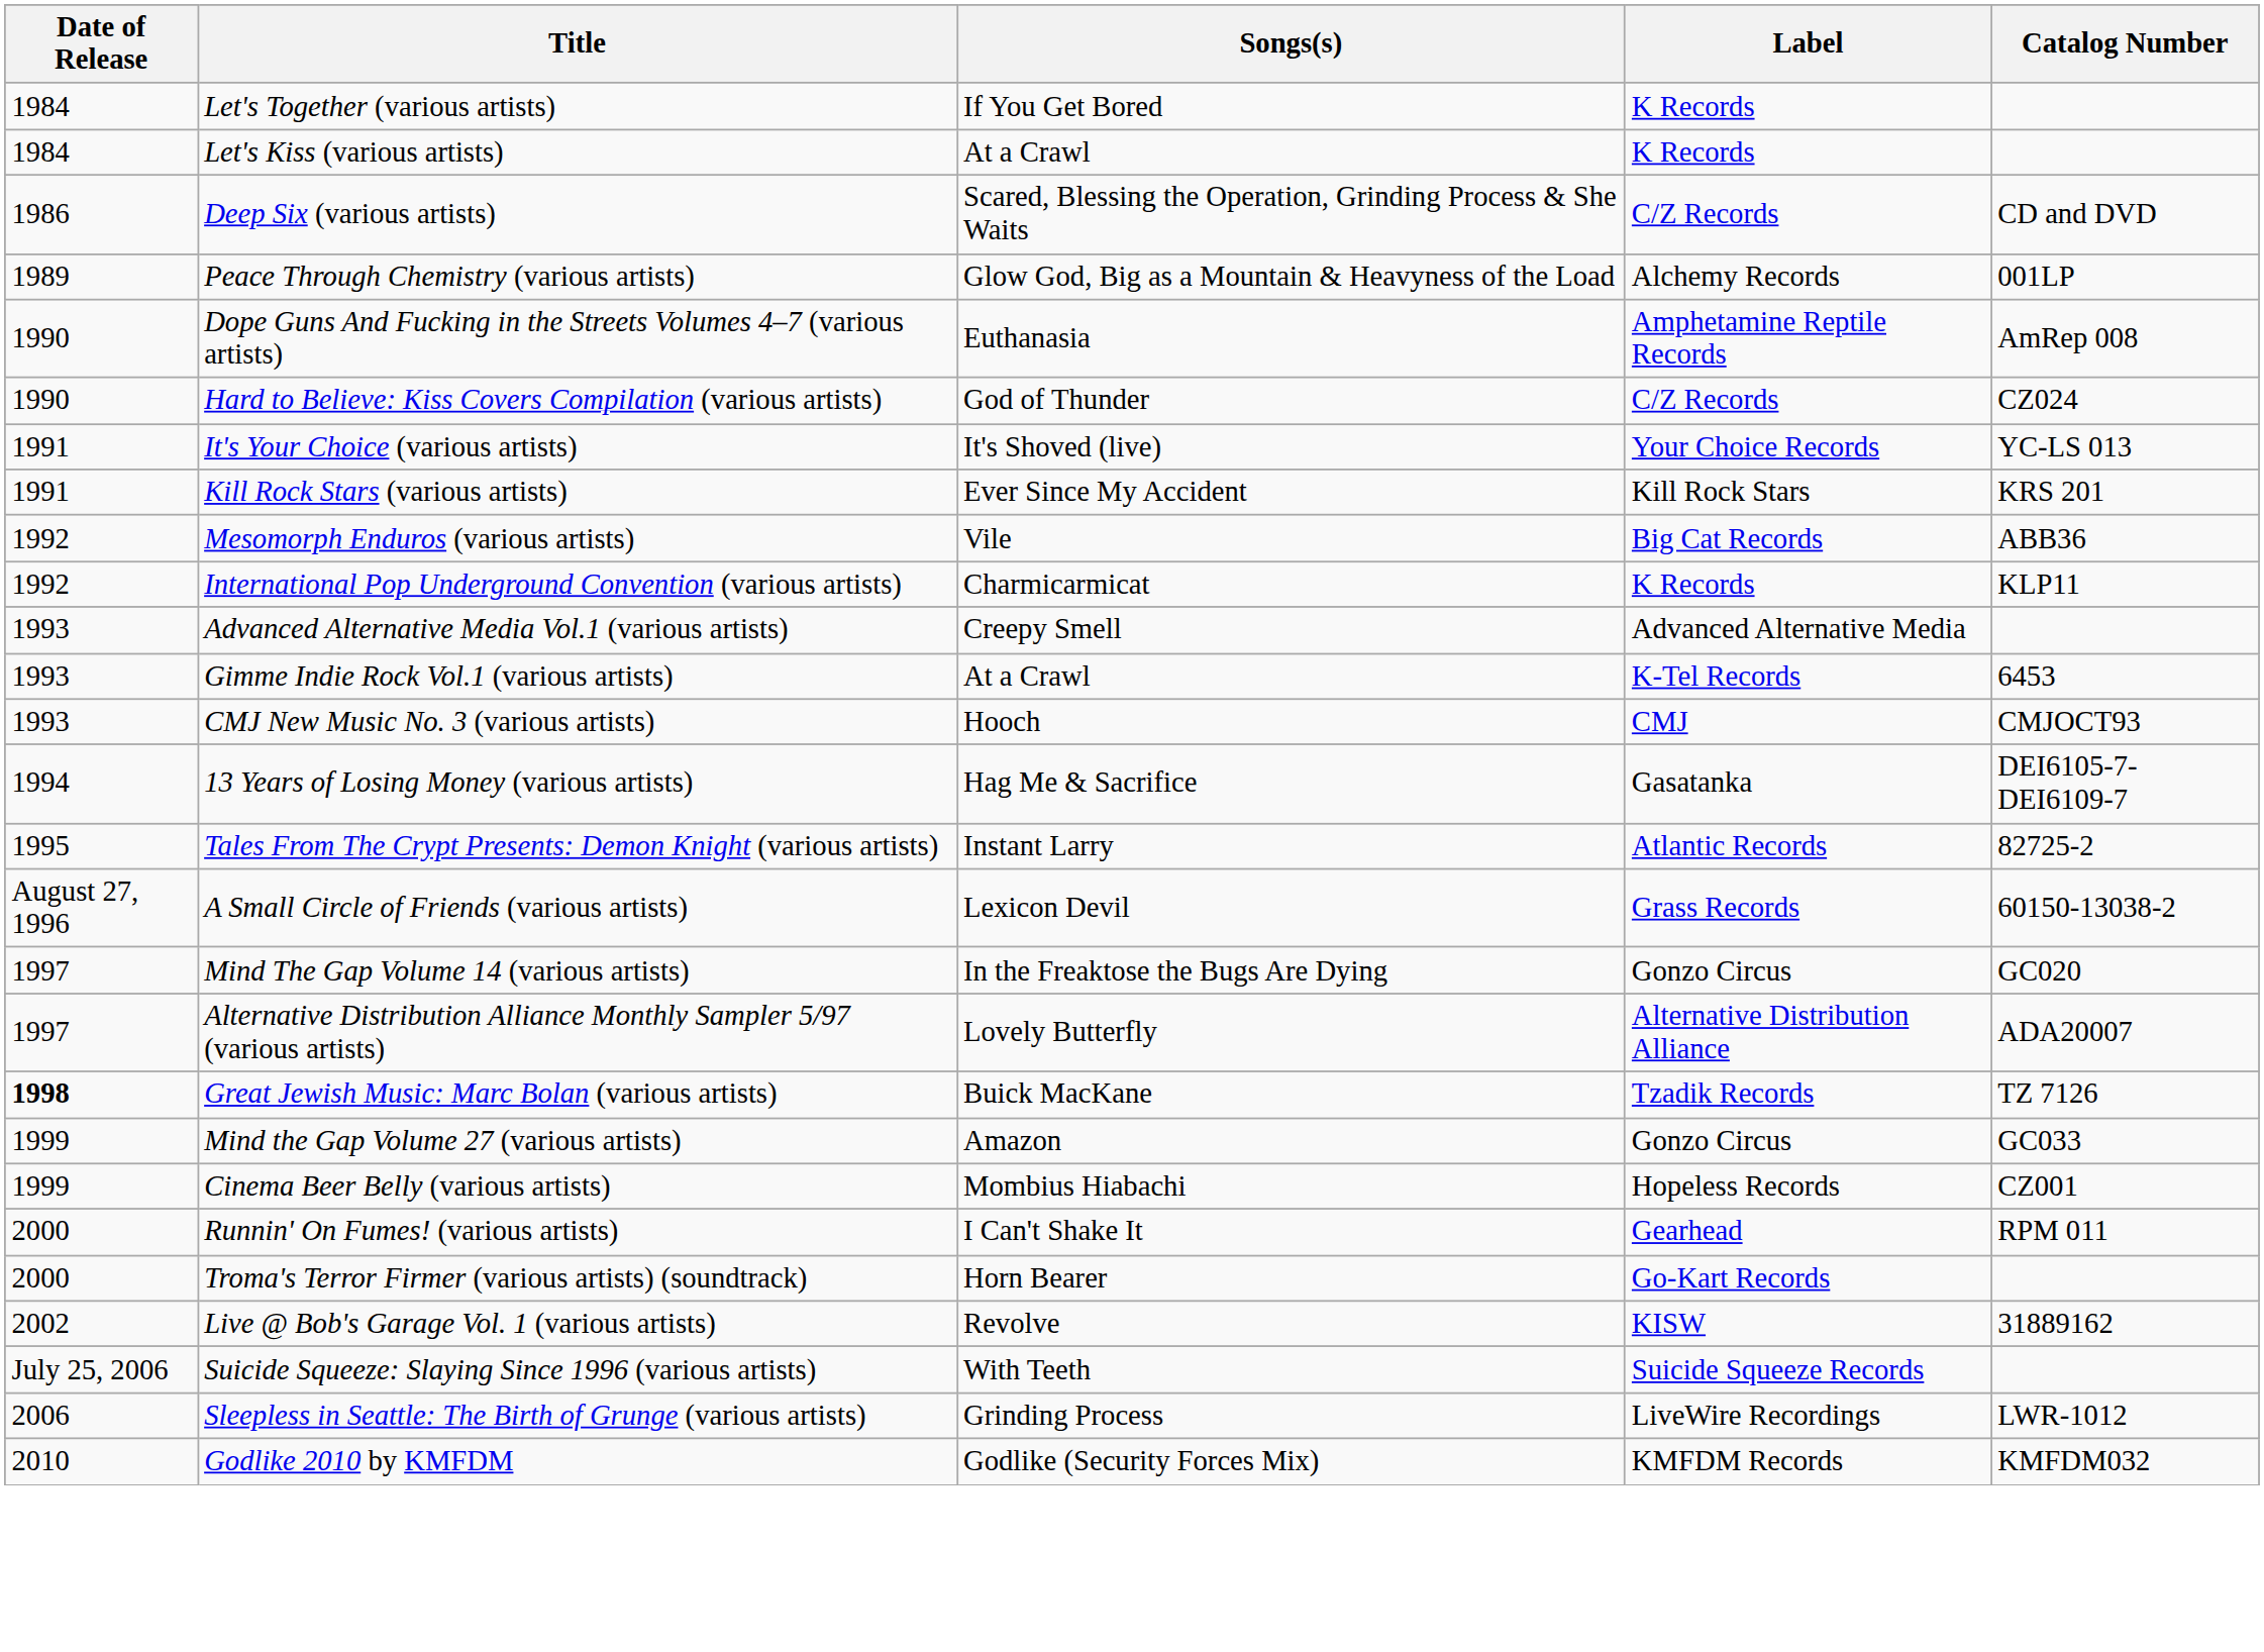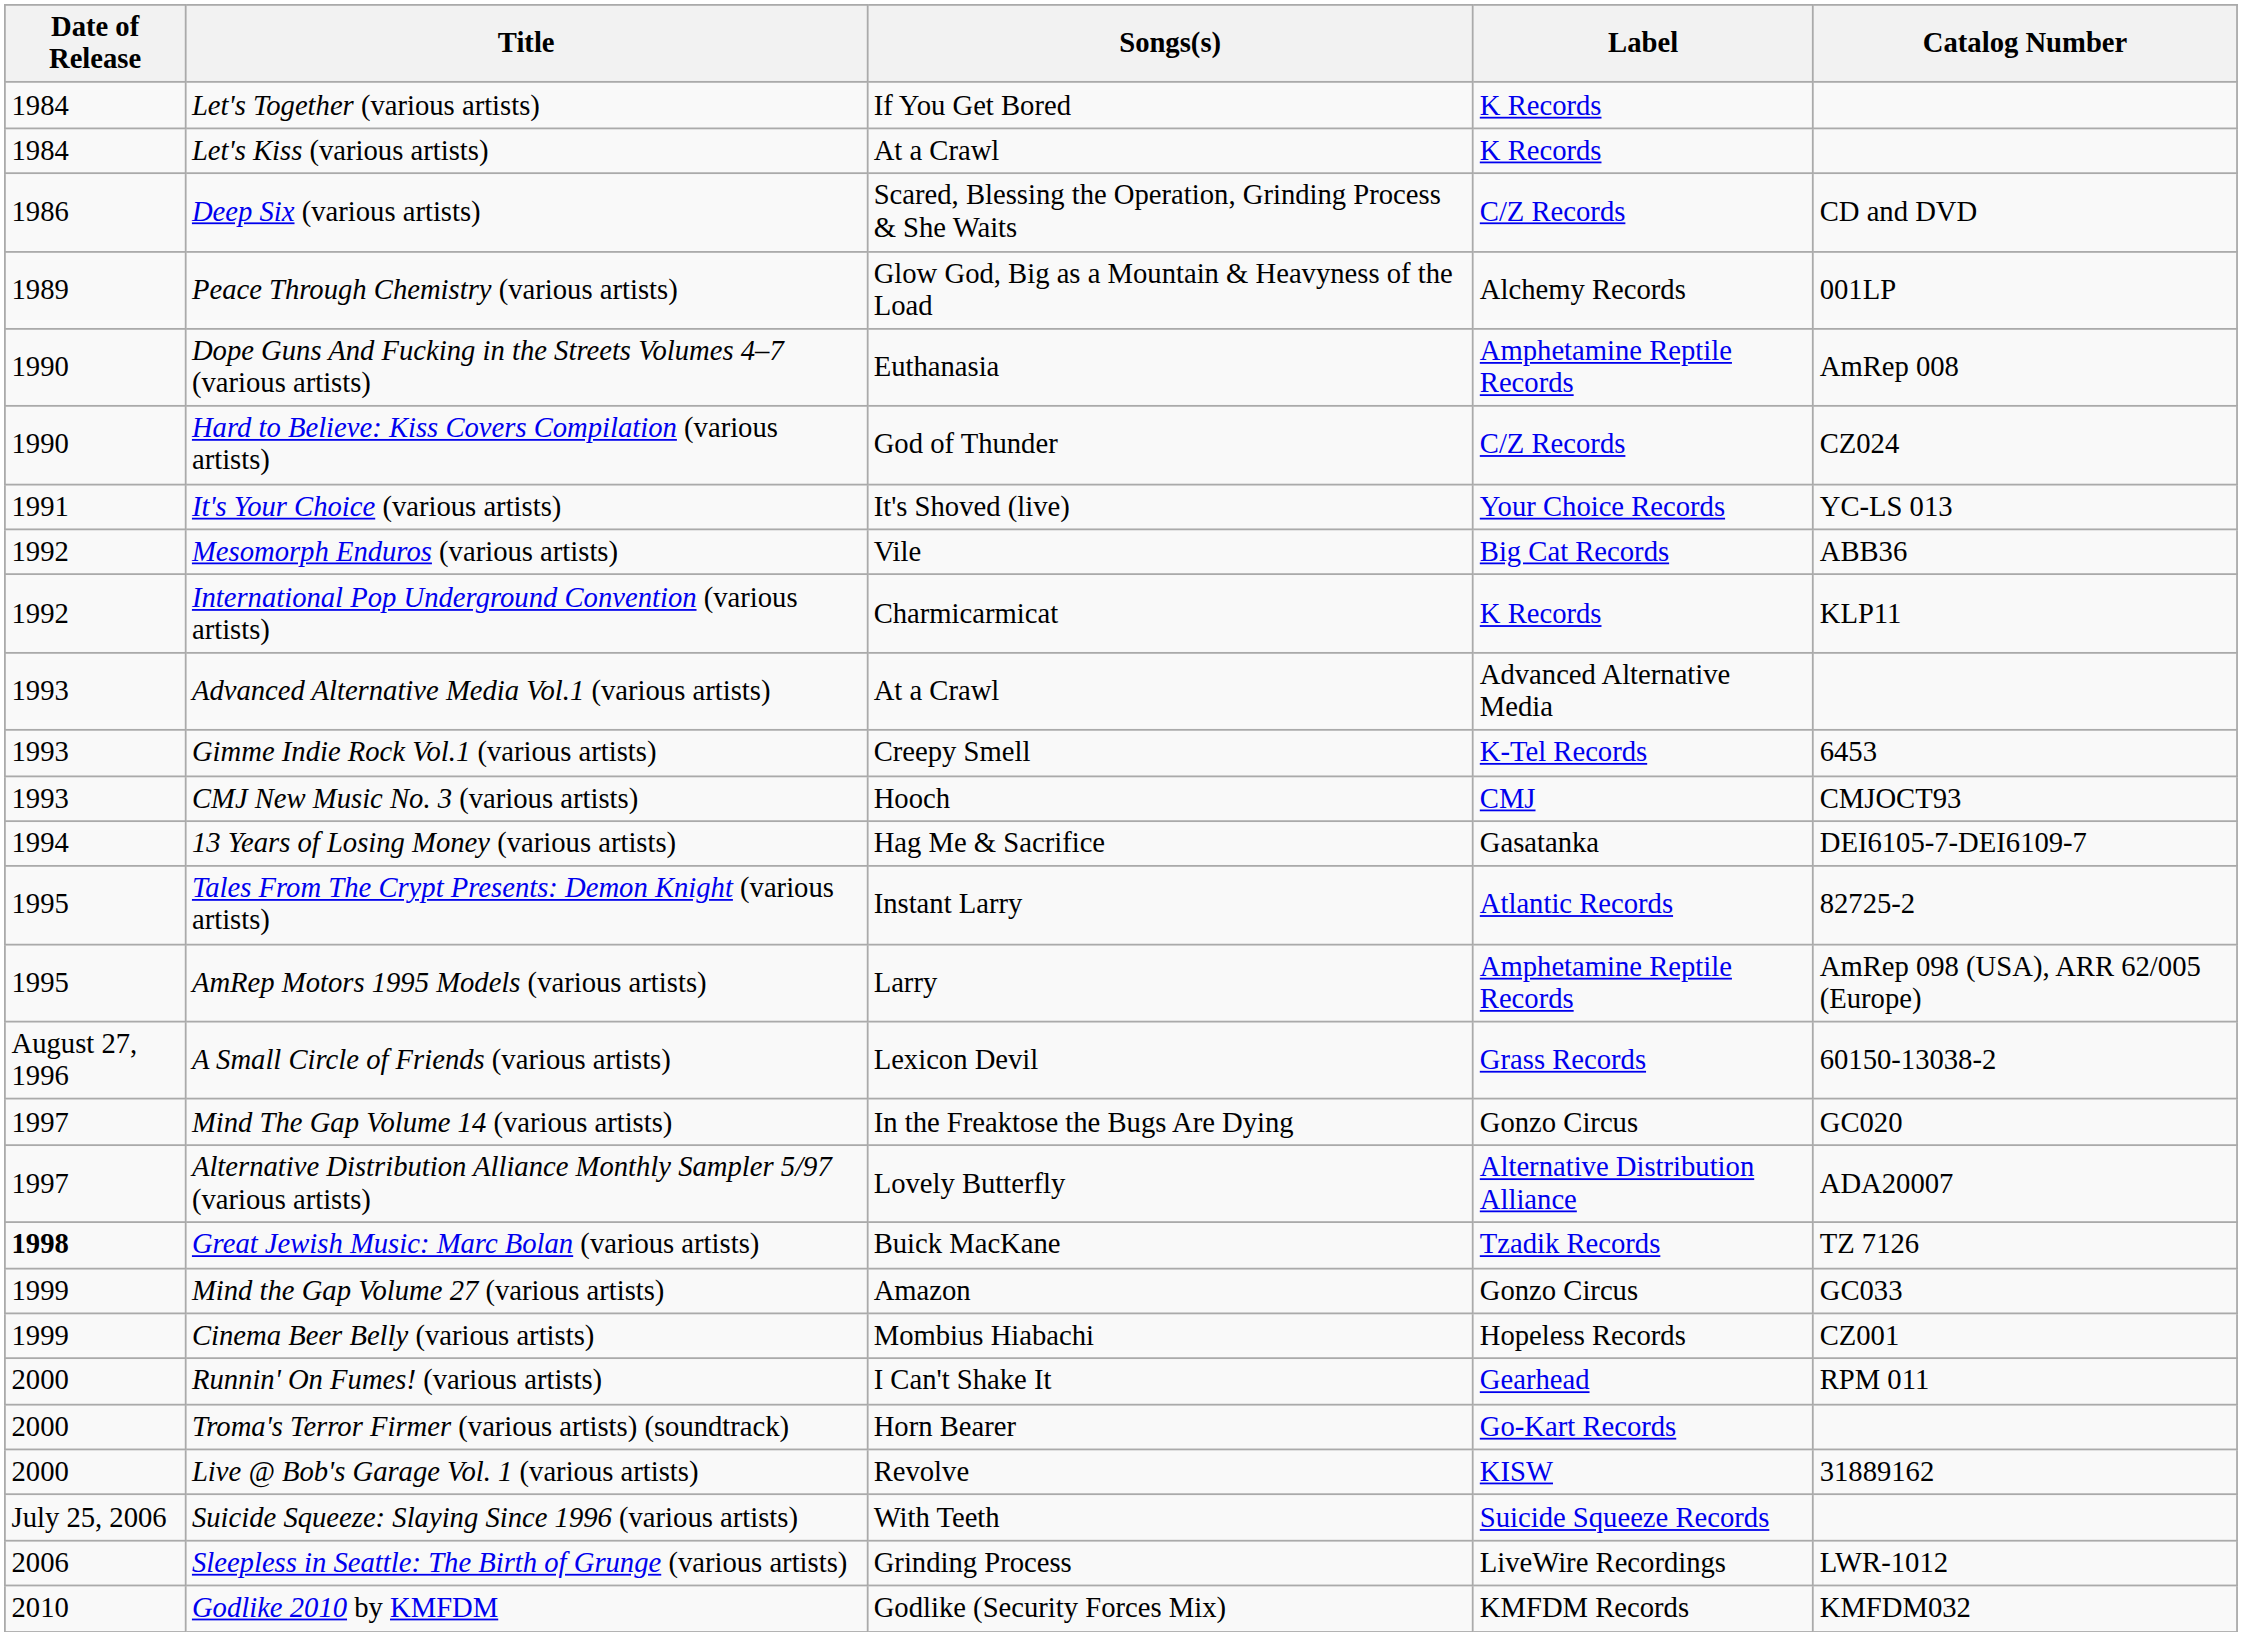- row: 1991 | Kill Rock Stars (various artists) | Ever Since My Accident | Kill Rock Stars | KRS 201
Advanced Alternative Media Vol.1 (various artists) | Songs(s): Creepy Smell -> At a Crawl
Gimme Indie Rock Vol.1 (various artists) | Songs(s): At a Crawl -> Creepy Smell
+ row: 1995 | AmRep Motors 1995 Models (various artists) | Larry | Amphetamine Reptile Records | AmRep 098 (USA), ARR 62/005 (Europe)
Live @ Bob's Garage Vol. 1 (various artists) | Date of Release: 2002 -> 2000
